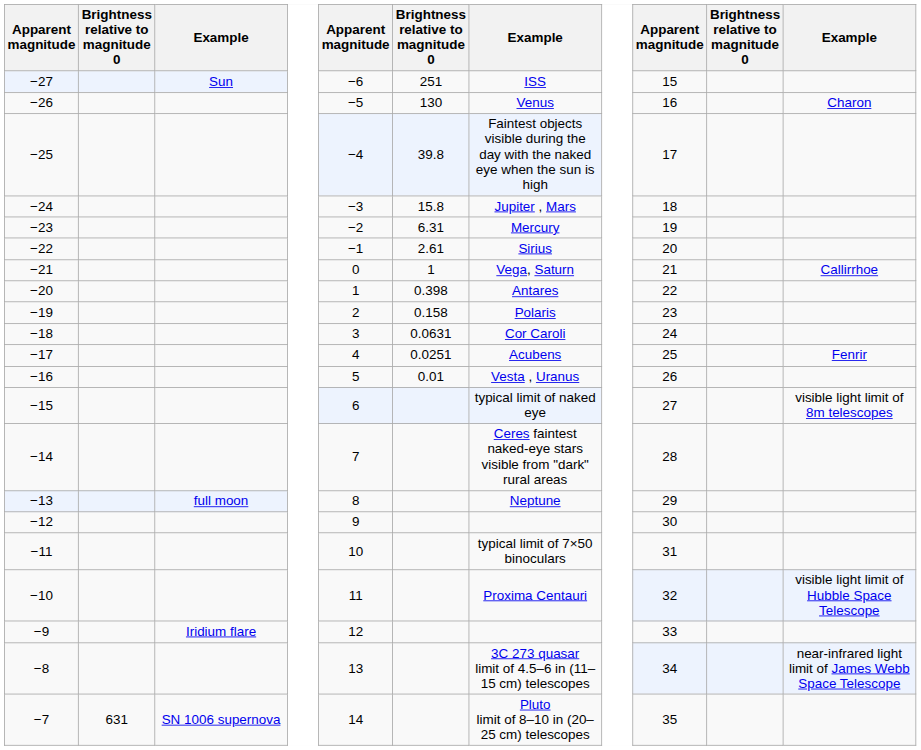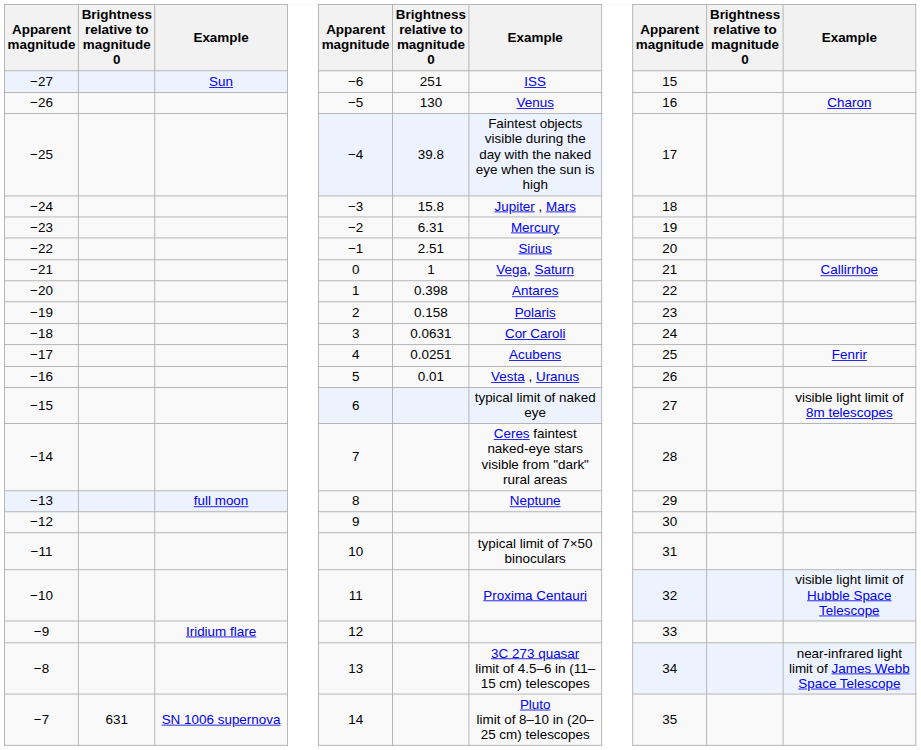−22 | column 6: 2.61 -> 2.51
